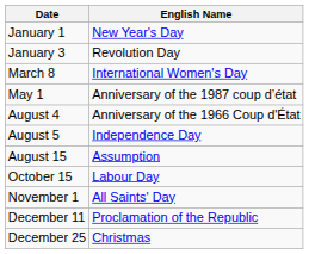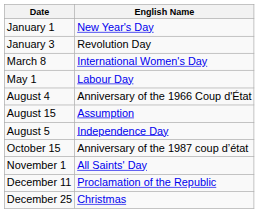May 1 | English Name: Anniversary of the 1987 coup d’état -> Labour Day
rows swapped: August 5 <-> August 15
October 15 | English Name: Labour Day -> Anniversary of the 1987 coup d’état
